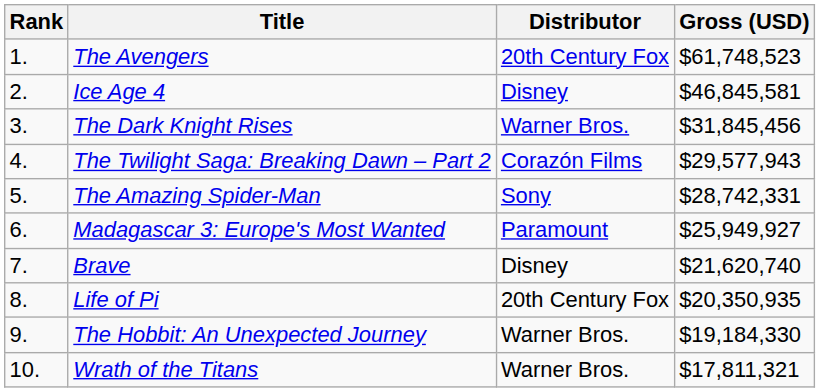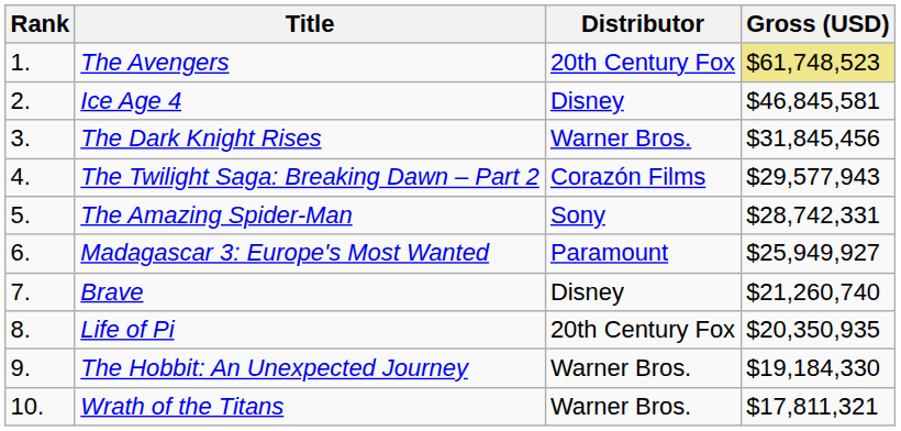The Avengers | Gross (USD): no background -> khaki background
Brave | Gross (USD): $21,620,740 -> $21,260,740
